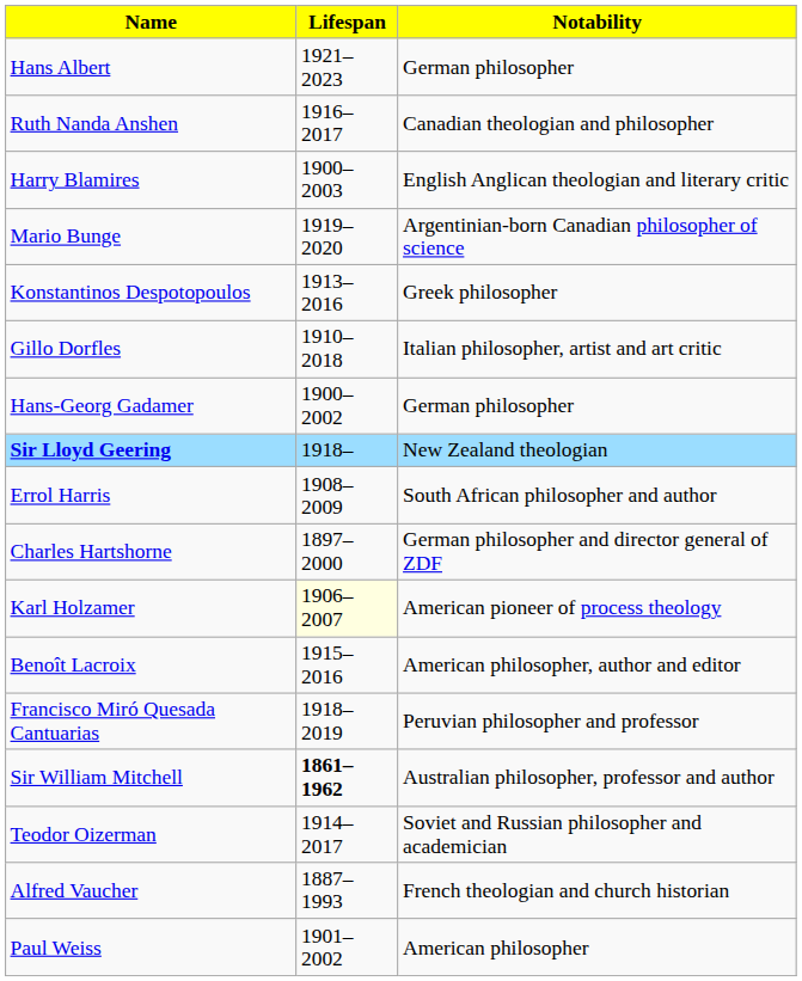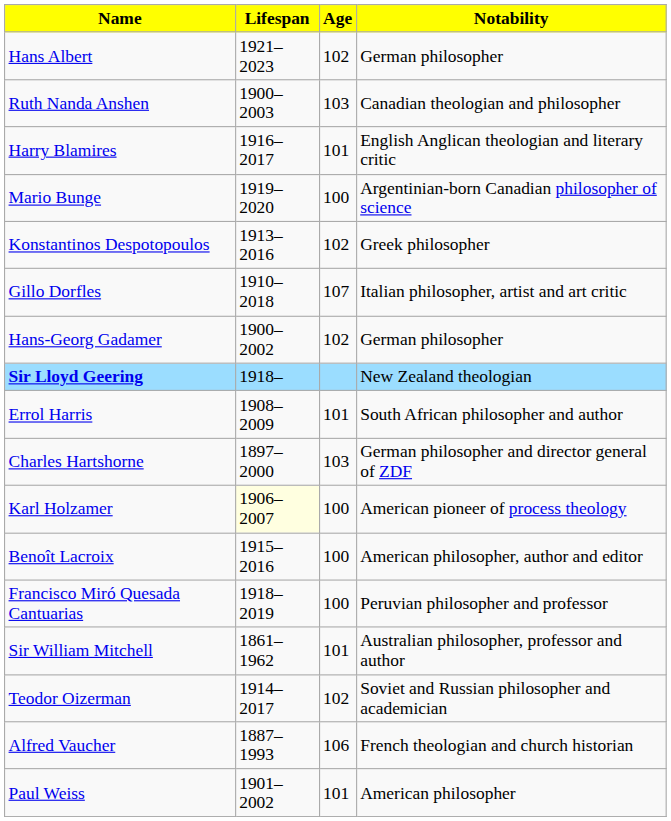+ column: Age | 102 | 103 | 101 | 100 | 102 | 107 | 102 | 101 | 103 | 100 | 100 | 100 | 101 | 102 | 106 | 101
Ruth Nanda Anshen | Lifespan: 1916–2017 -> 1900–2003
Harry Blamires | Lifespan: 1900–2003 -> 1916–2017
Sir William Mitchell | Lifespan: bold -> normal
